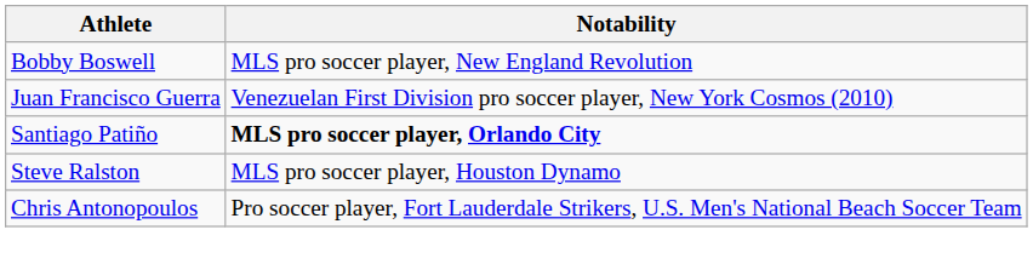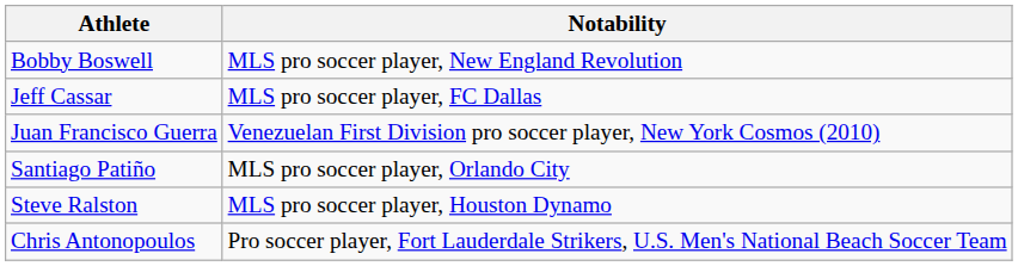+ row: Jeff Cassar | MLS pro soccer player, FC Dallas
Santiago Patiño | Notability: bold -> normal
